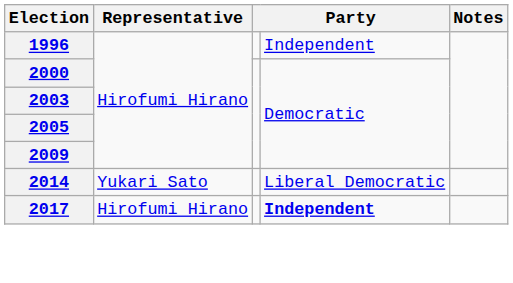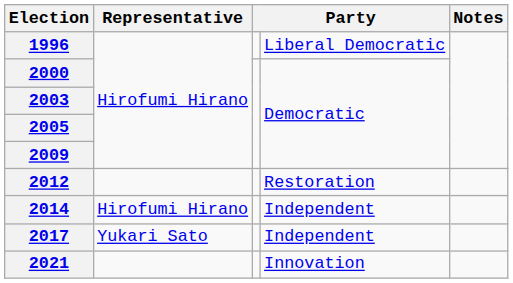1996 | column 4: Independent -> Liberal Democratic
+ row: 2012 | Restoration
2014 | Representative: Yukari Sato -> Hirofumi Hirano
2014 | column 4: Liberal Democratic -> Independent
2017 | Representative: Hirofumi Hirano -> Yukari Sato
2017 | column 4: bold -> normal
+ row: 2021 | Innovation
